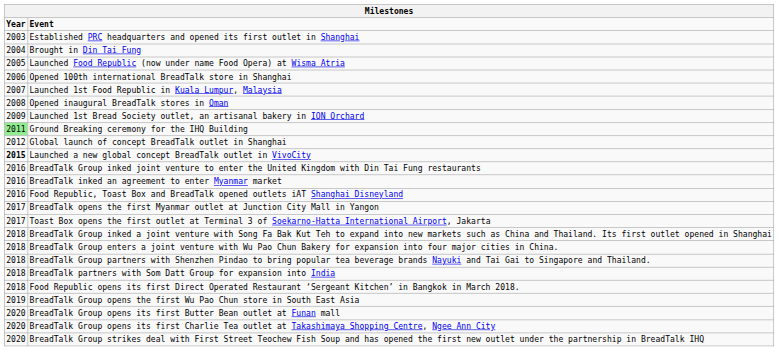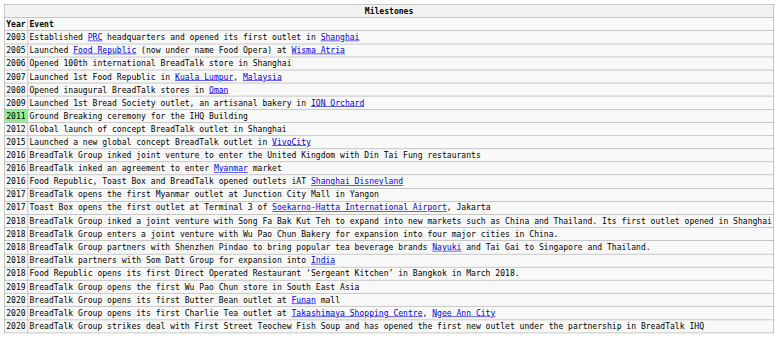- row: 2004 | Brought in Din Tai Fung
Launched a new global concept BreadTalk outlet in VivoCity | Year: bold -> normal
